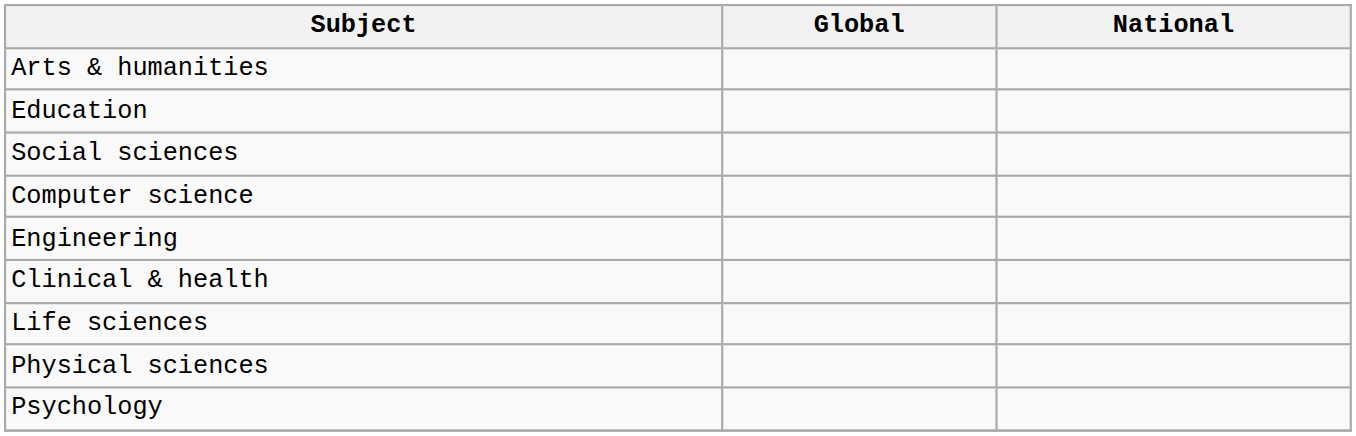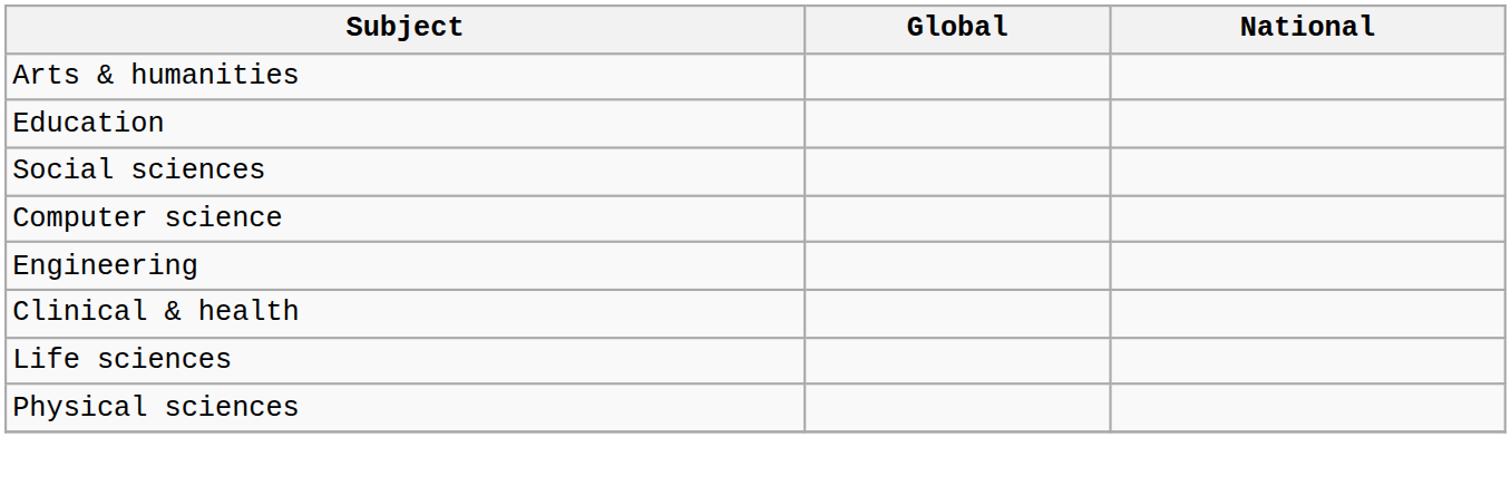- row: Psychology
